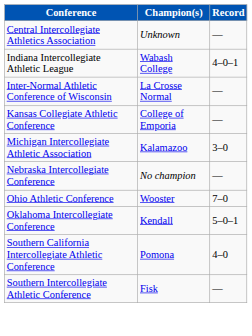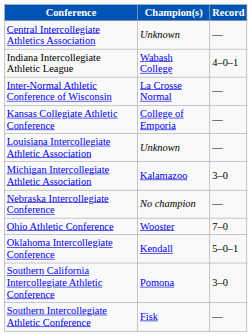+ row: Louisiana Intercollegiate Athletic Association | Unknown | —
Southern California Intercollegiate Athletic Conference | Record: 4–0 -> 3–0
